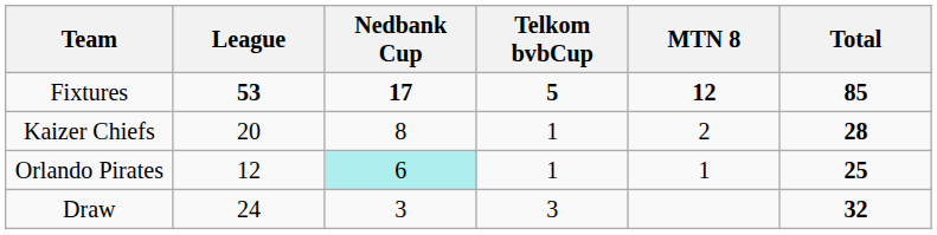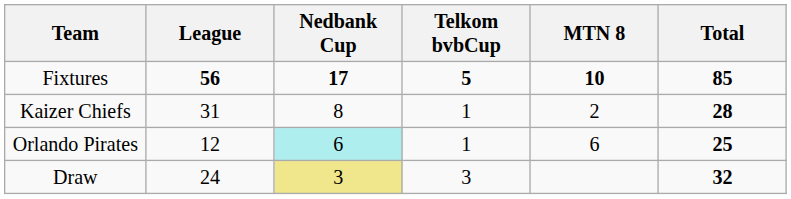Fixtures | League: 53 -> 56
Fixtures | MTN 8: 12 -> 10
Kaizer Chiefs | League: 20 -> 31
Orlando Pirates | MTN 8: 1 -> 6
Draw | Nedbank Cup: no background -> khaki background
